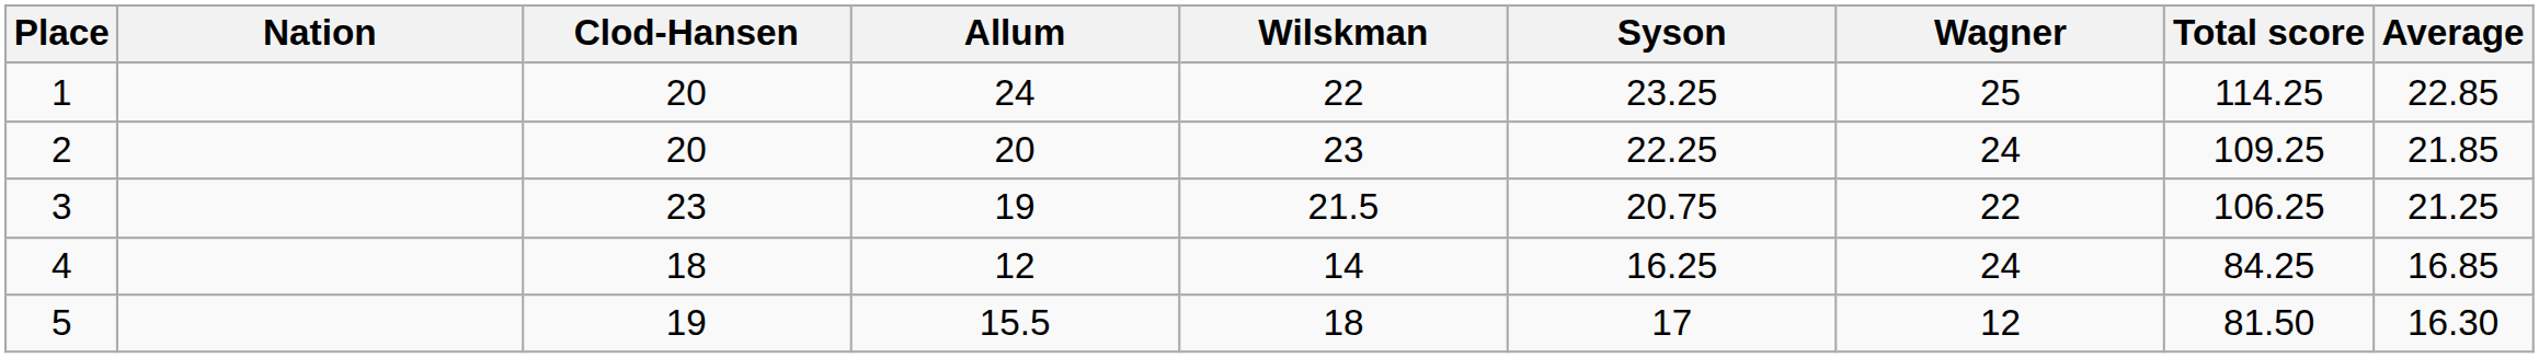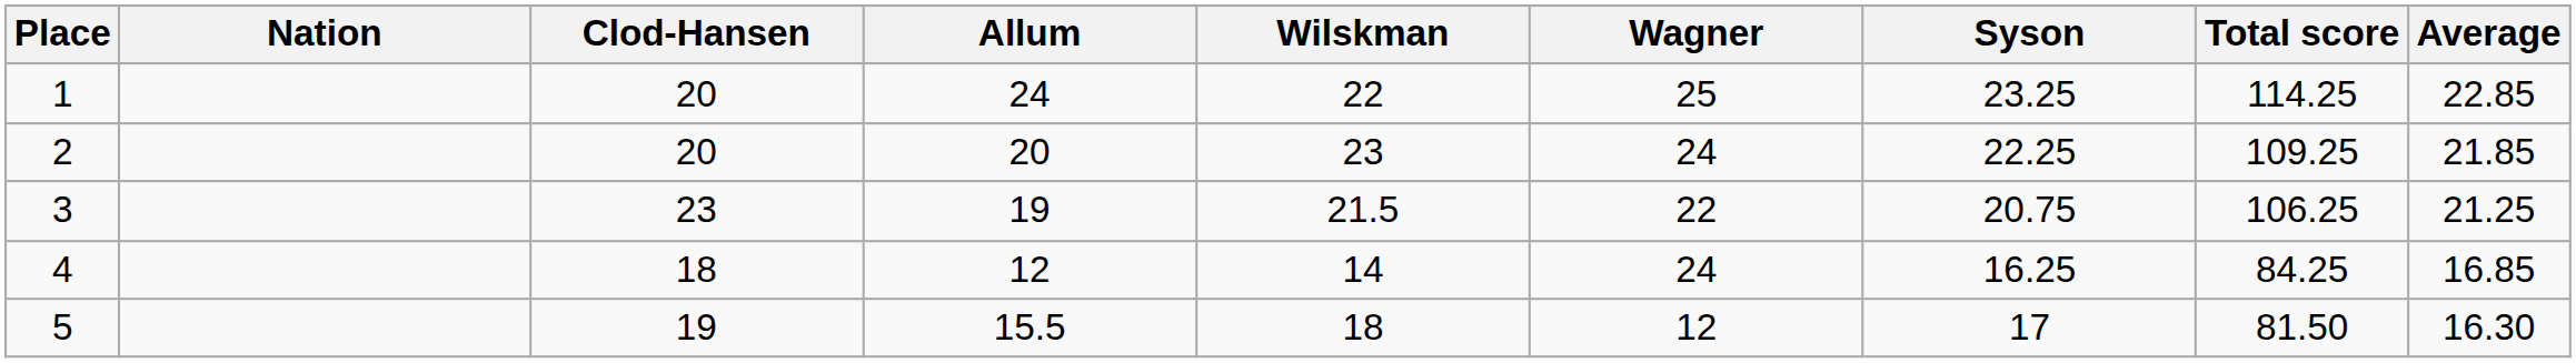columns swapped: Syson <-> Wagner
